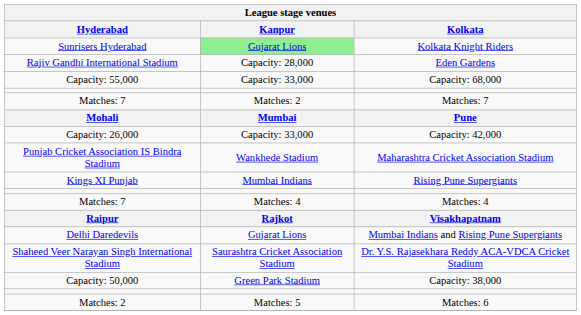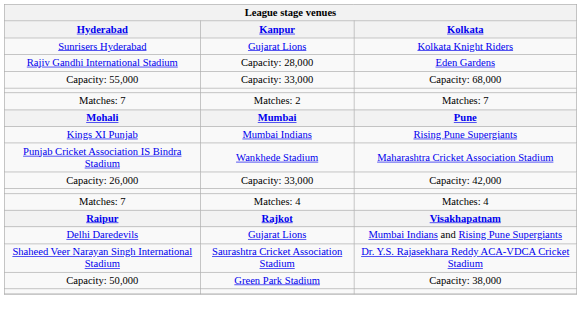Kolkata Knight Riders | Kanpur: lightgreen background -> no background
rows swapped: Rising Pune Supergiants <-> Capacity: 42,000
- row: Matches: 2 | Matches: 5 | Matches: 6
